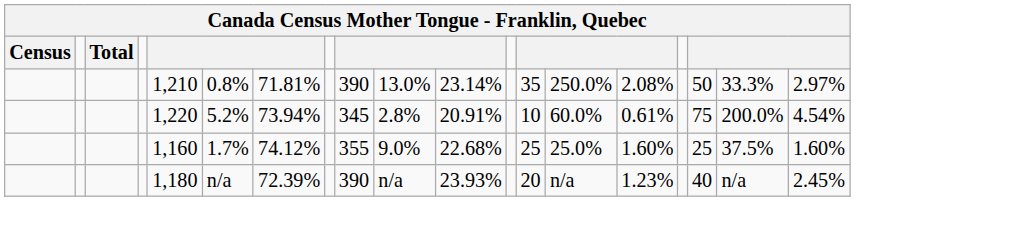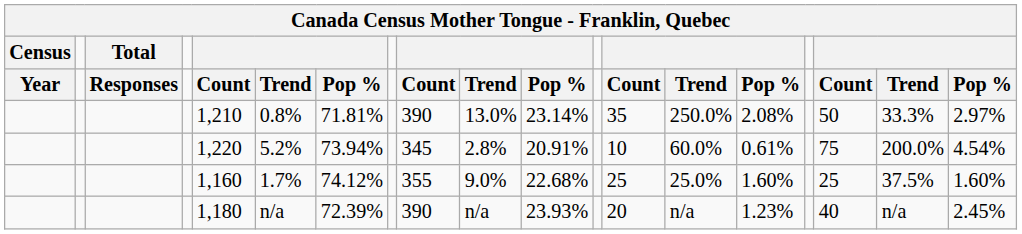+ row: Year | Responses | Count | Trend | Pop % | Count | Trend | Pop % | Count | Trend | Pop % | Count | Trend | Pop %
